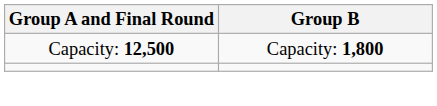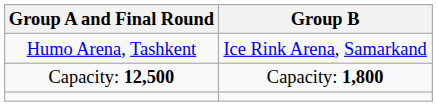+ row: Humo Arena, Tashkent | Ice Rink Arena, Samarkand
